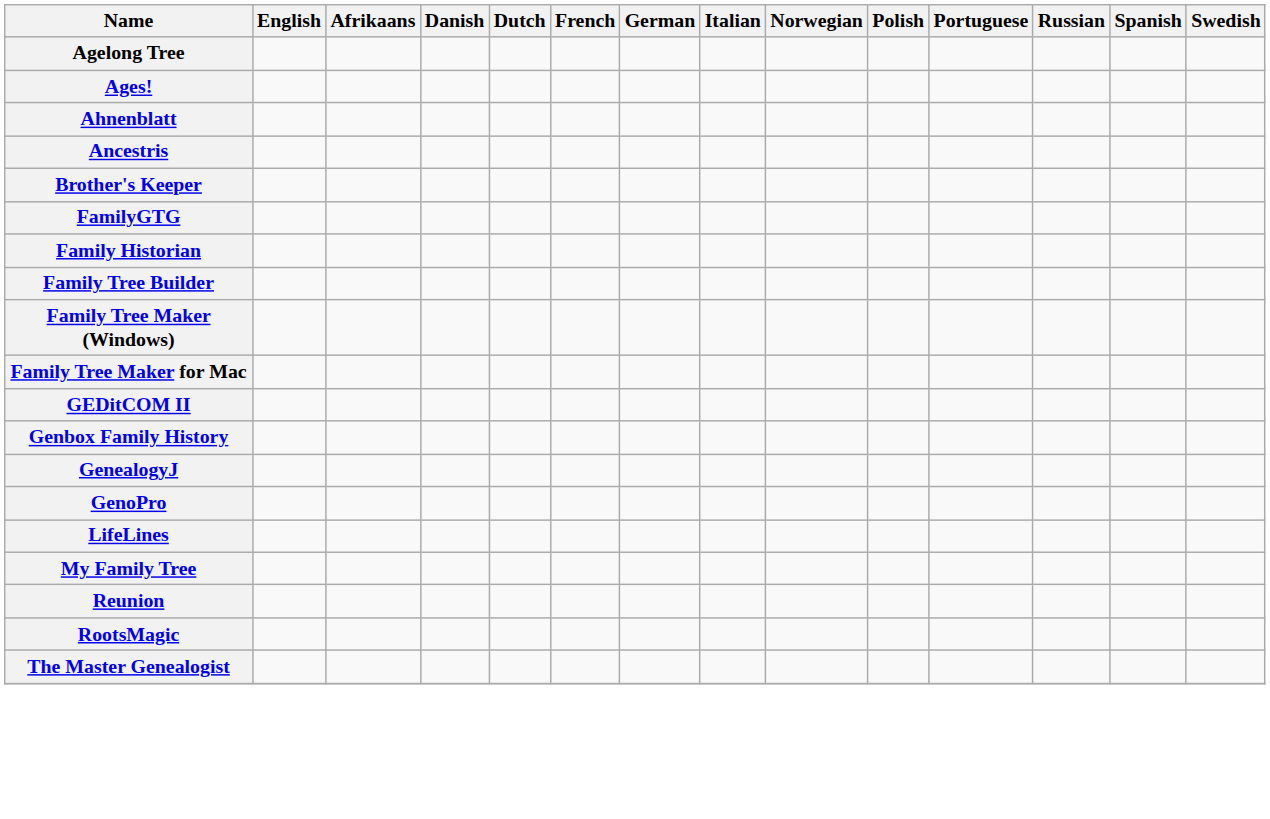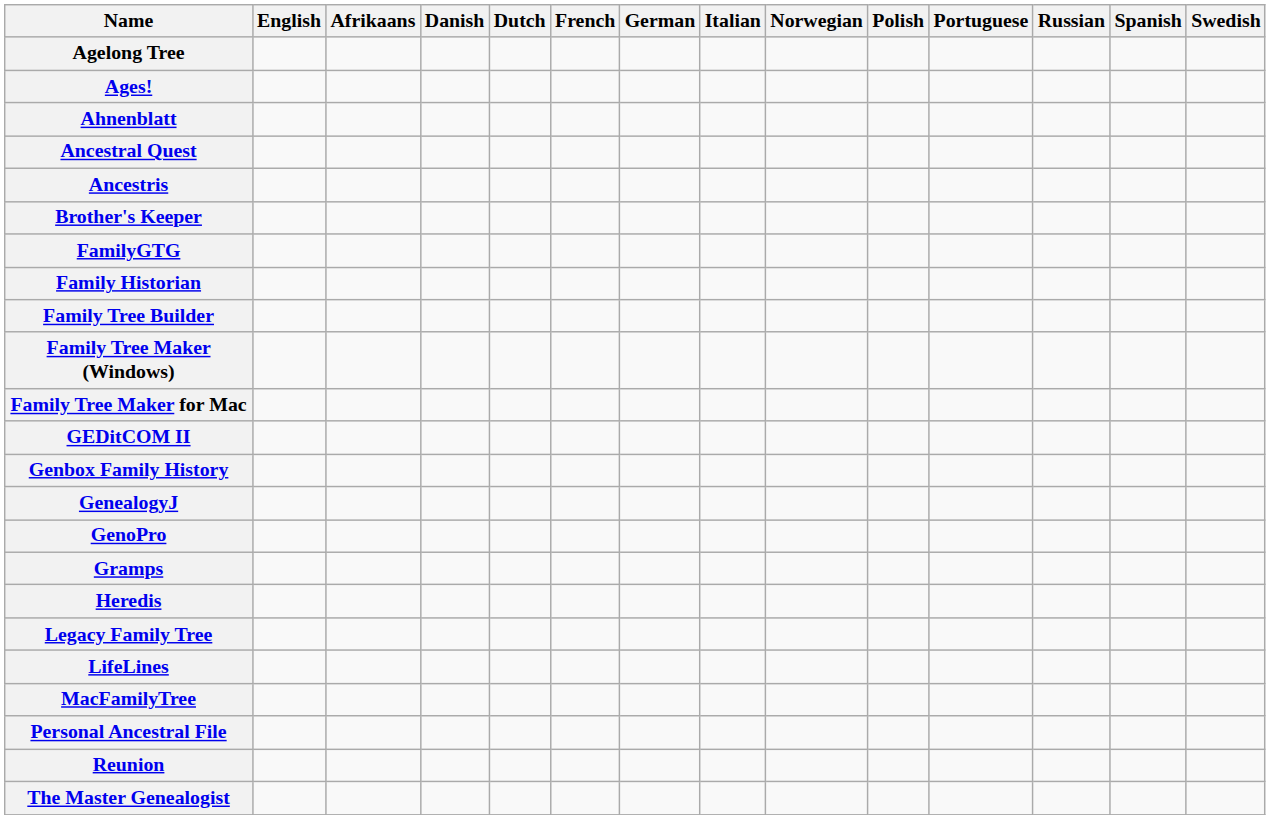+ row: Ancestral Quest
+ row: Gramps
+ row: Heredis
+ row: Legacy Family Tree
+ row: MacFamilyTree
- row: My Family Tree
+ row: Personal Ancestral File
- row: RootsMagic
